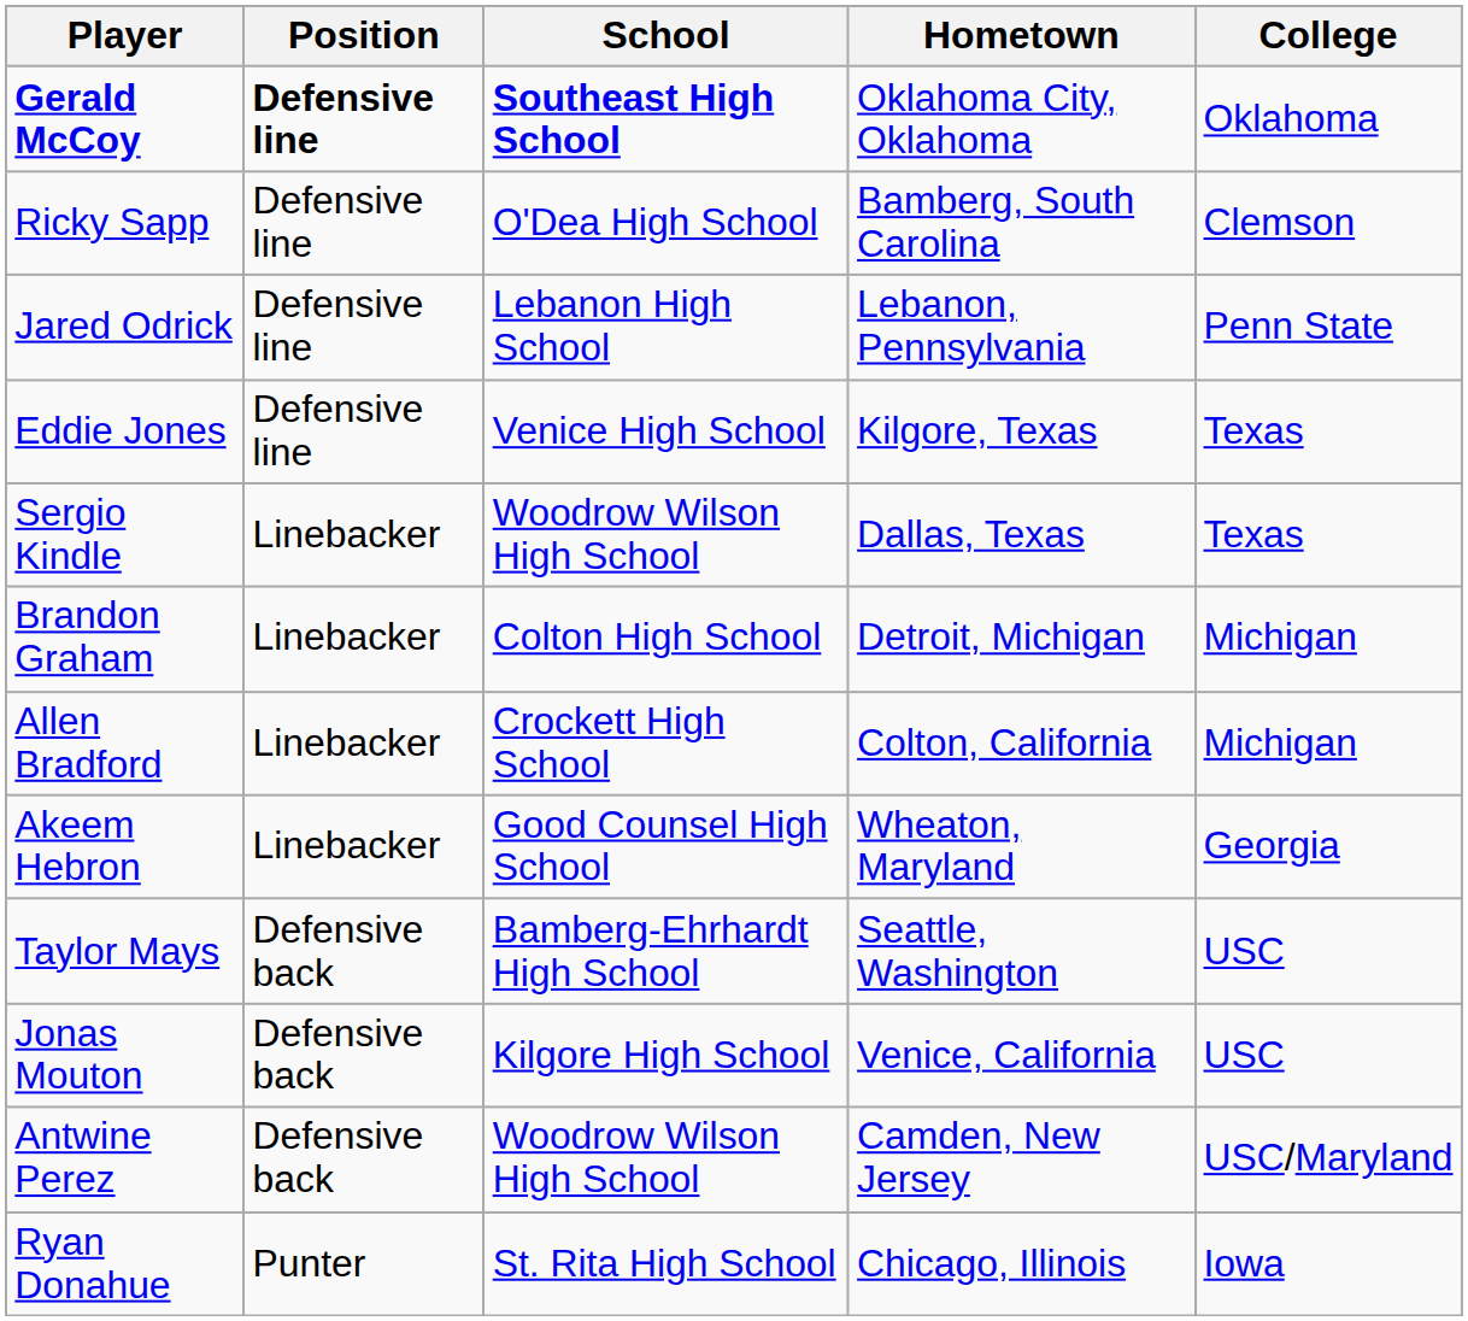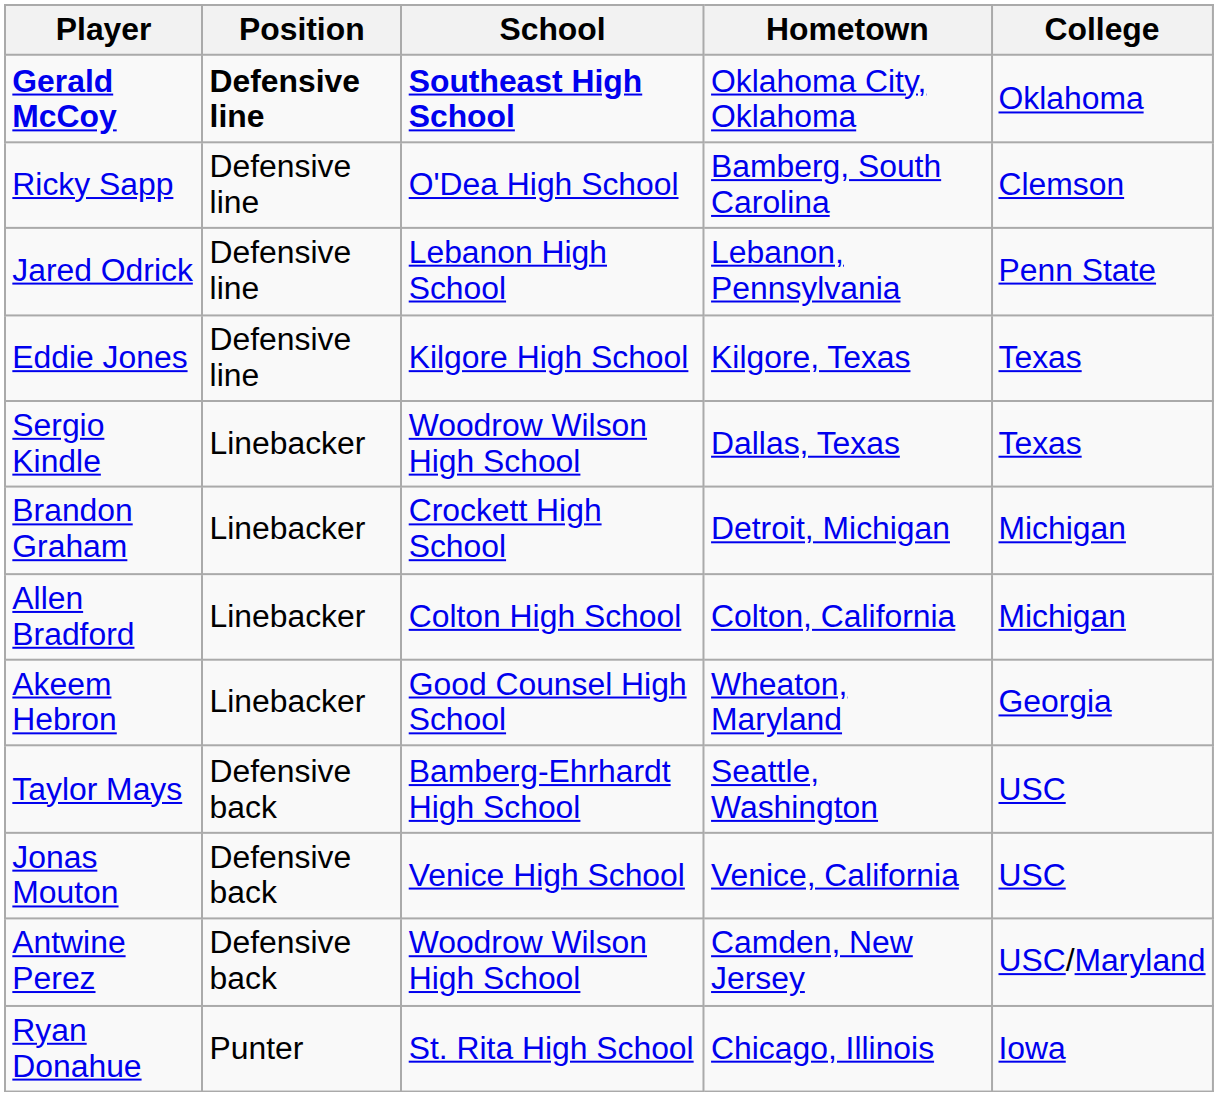Eddie Jones | School: Venice High School -> Kilgore High School
Brandon Graham | School: Colton High School -> Crockett High School
Allen Bradford | School: Crockett High School -> Colton High School
Jonas Mouton | School: Kilgore High School -> Venice High School
